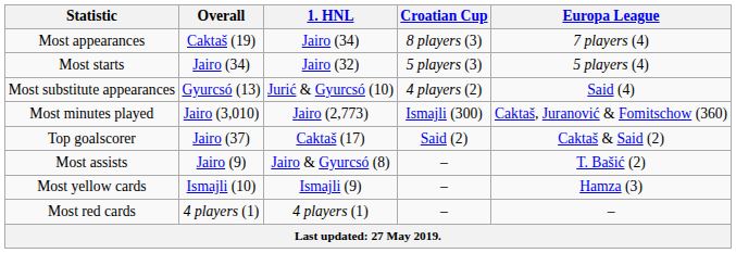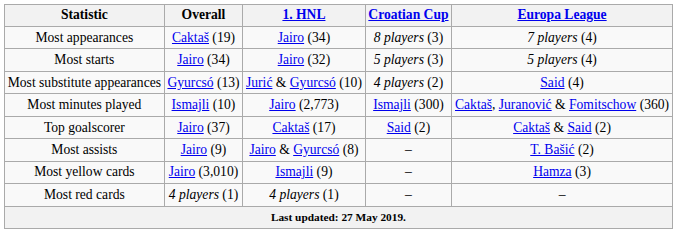Most minutes played | Overall: Jairo (3,010) -> Ismajli (10)
Most yellow cards | Overall: Ismajli (10) -> Jairo (3,010)
